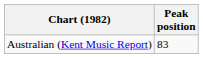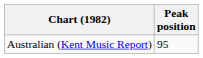Australian (Kent Music Report) | Peak position: 83 -> 95
